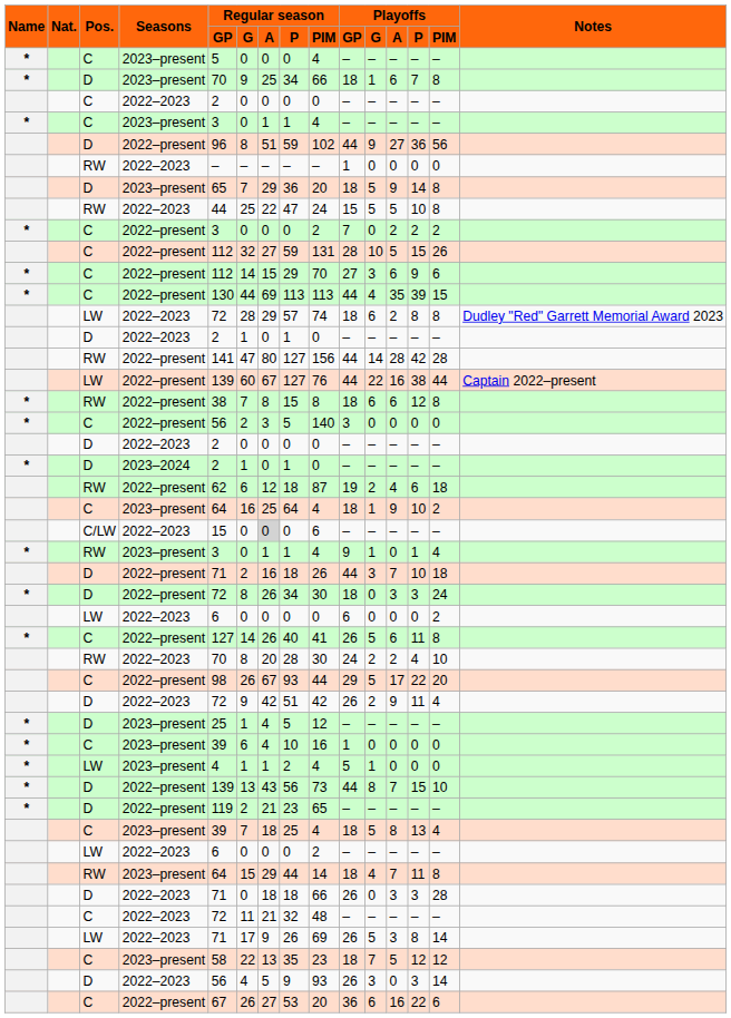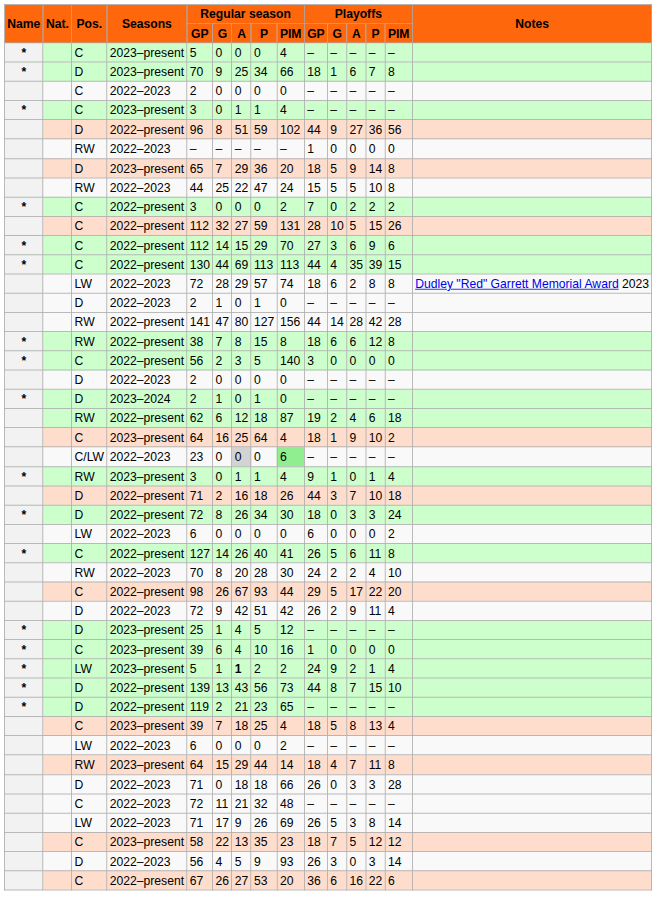- row: LW | 2022–present | 139 | 60 | 67 | 127 | 76 | 44 | 22 | 16 | 38 | 44 | Captain 2022–present
C/LW | Regular season / GP: 15 -> 23
C/LW | Regular season / PIM: no background -> lightgreen background
LW / 2023–present | Regular season / GP: 4 -> 5
LW / 2023–present | Regular season / A: normal -> bold
LW / 2023–present | Regular season / PIM: 4 -> 2
LW / 2023–present | Playoffs / GP: 5 -> 24
LW / 2023–present | Playoffs / G: 1 -> 9
LW / 2023–present | Playoffs / A: 0 -> 2
LW / 2023–present | Playoffs / P: 0 -> 1
LW / 2023–present | Playoffs / PIM: 0 -> 4
